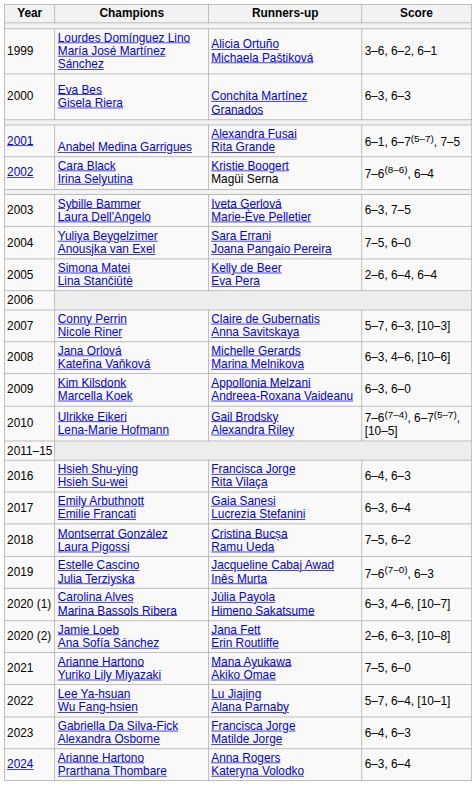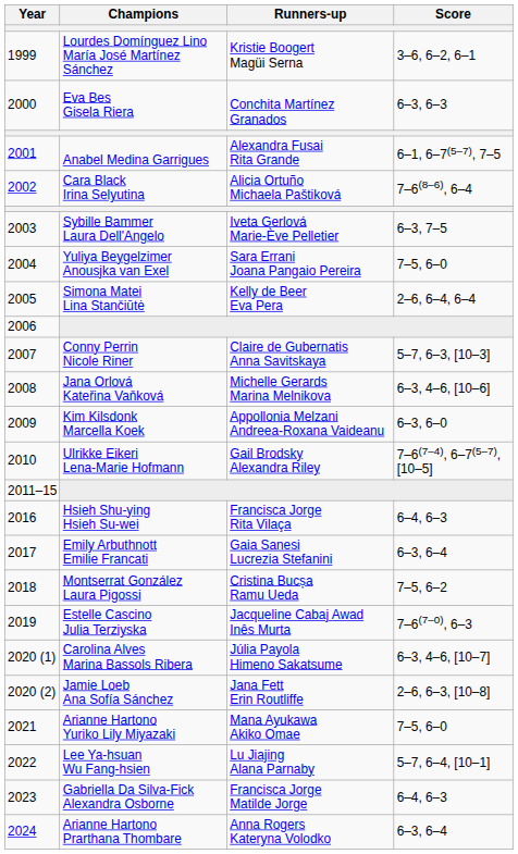Lourdes Domínguez Lino María José Martínez Sánchez | Runners-up: Alicia Ortuño Michaela Paštiková -> Kristie Boogert Magüi Serna
Cara Black Irina Selyutina | Runners-up: Kristie Boogert Magüi Serna -> Alicia Ortuño Michaela Paštiková
